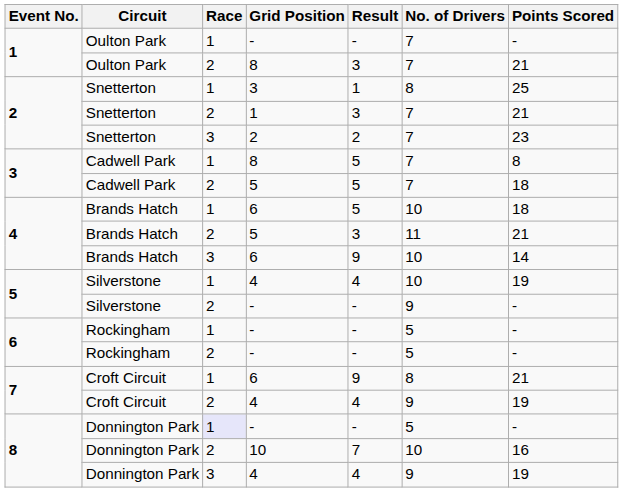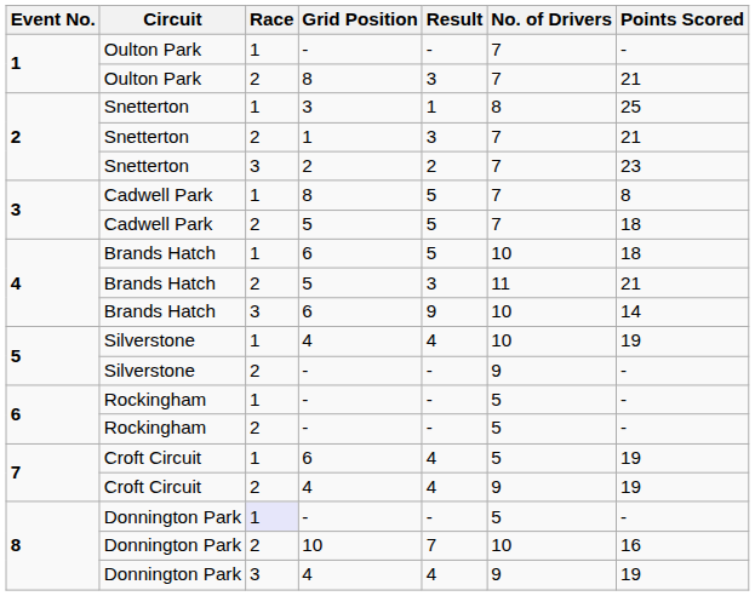7 / 6 | Result: 9 -> 4
7 / 6 | No. of Drivers: 8 -> 5
7 / 6 | Points Scored: 21 -> 19
